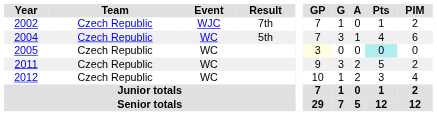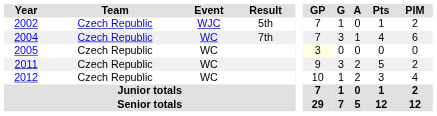2002 | Result: 7th -> 5th
2004 | Result: 5th -> 7th
2005 | Pts: paleturquoise background -> no background
